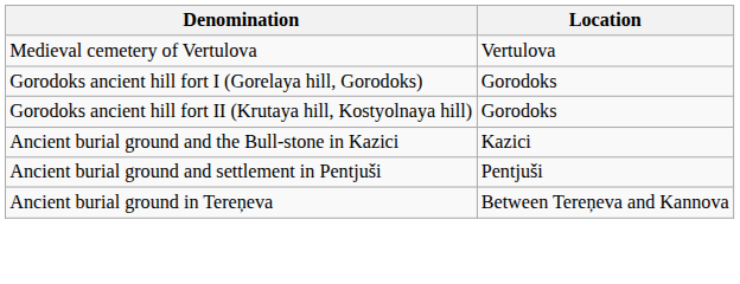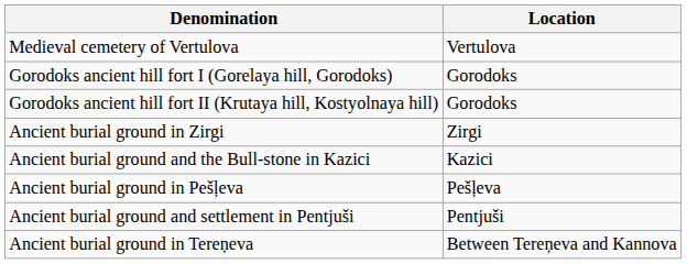+ row: Ancient burial ground in Zirgi | Zirgi
+ row: Ancient burial ground in Pešļeva | Pešļeva
